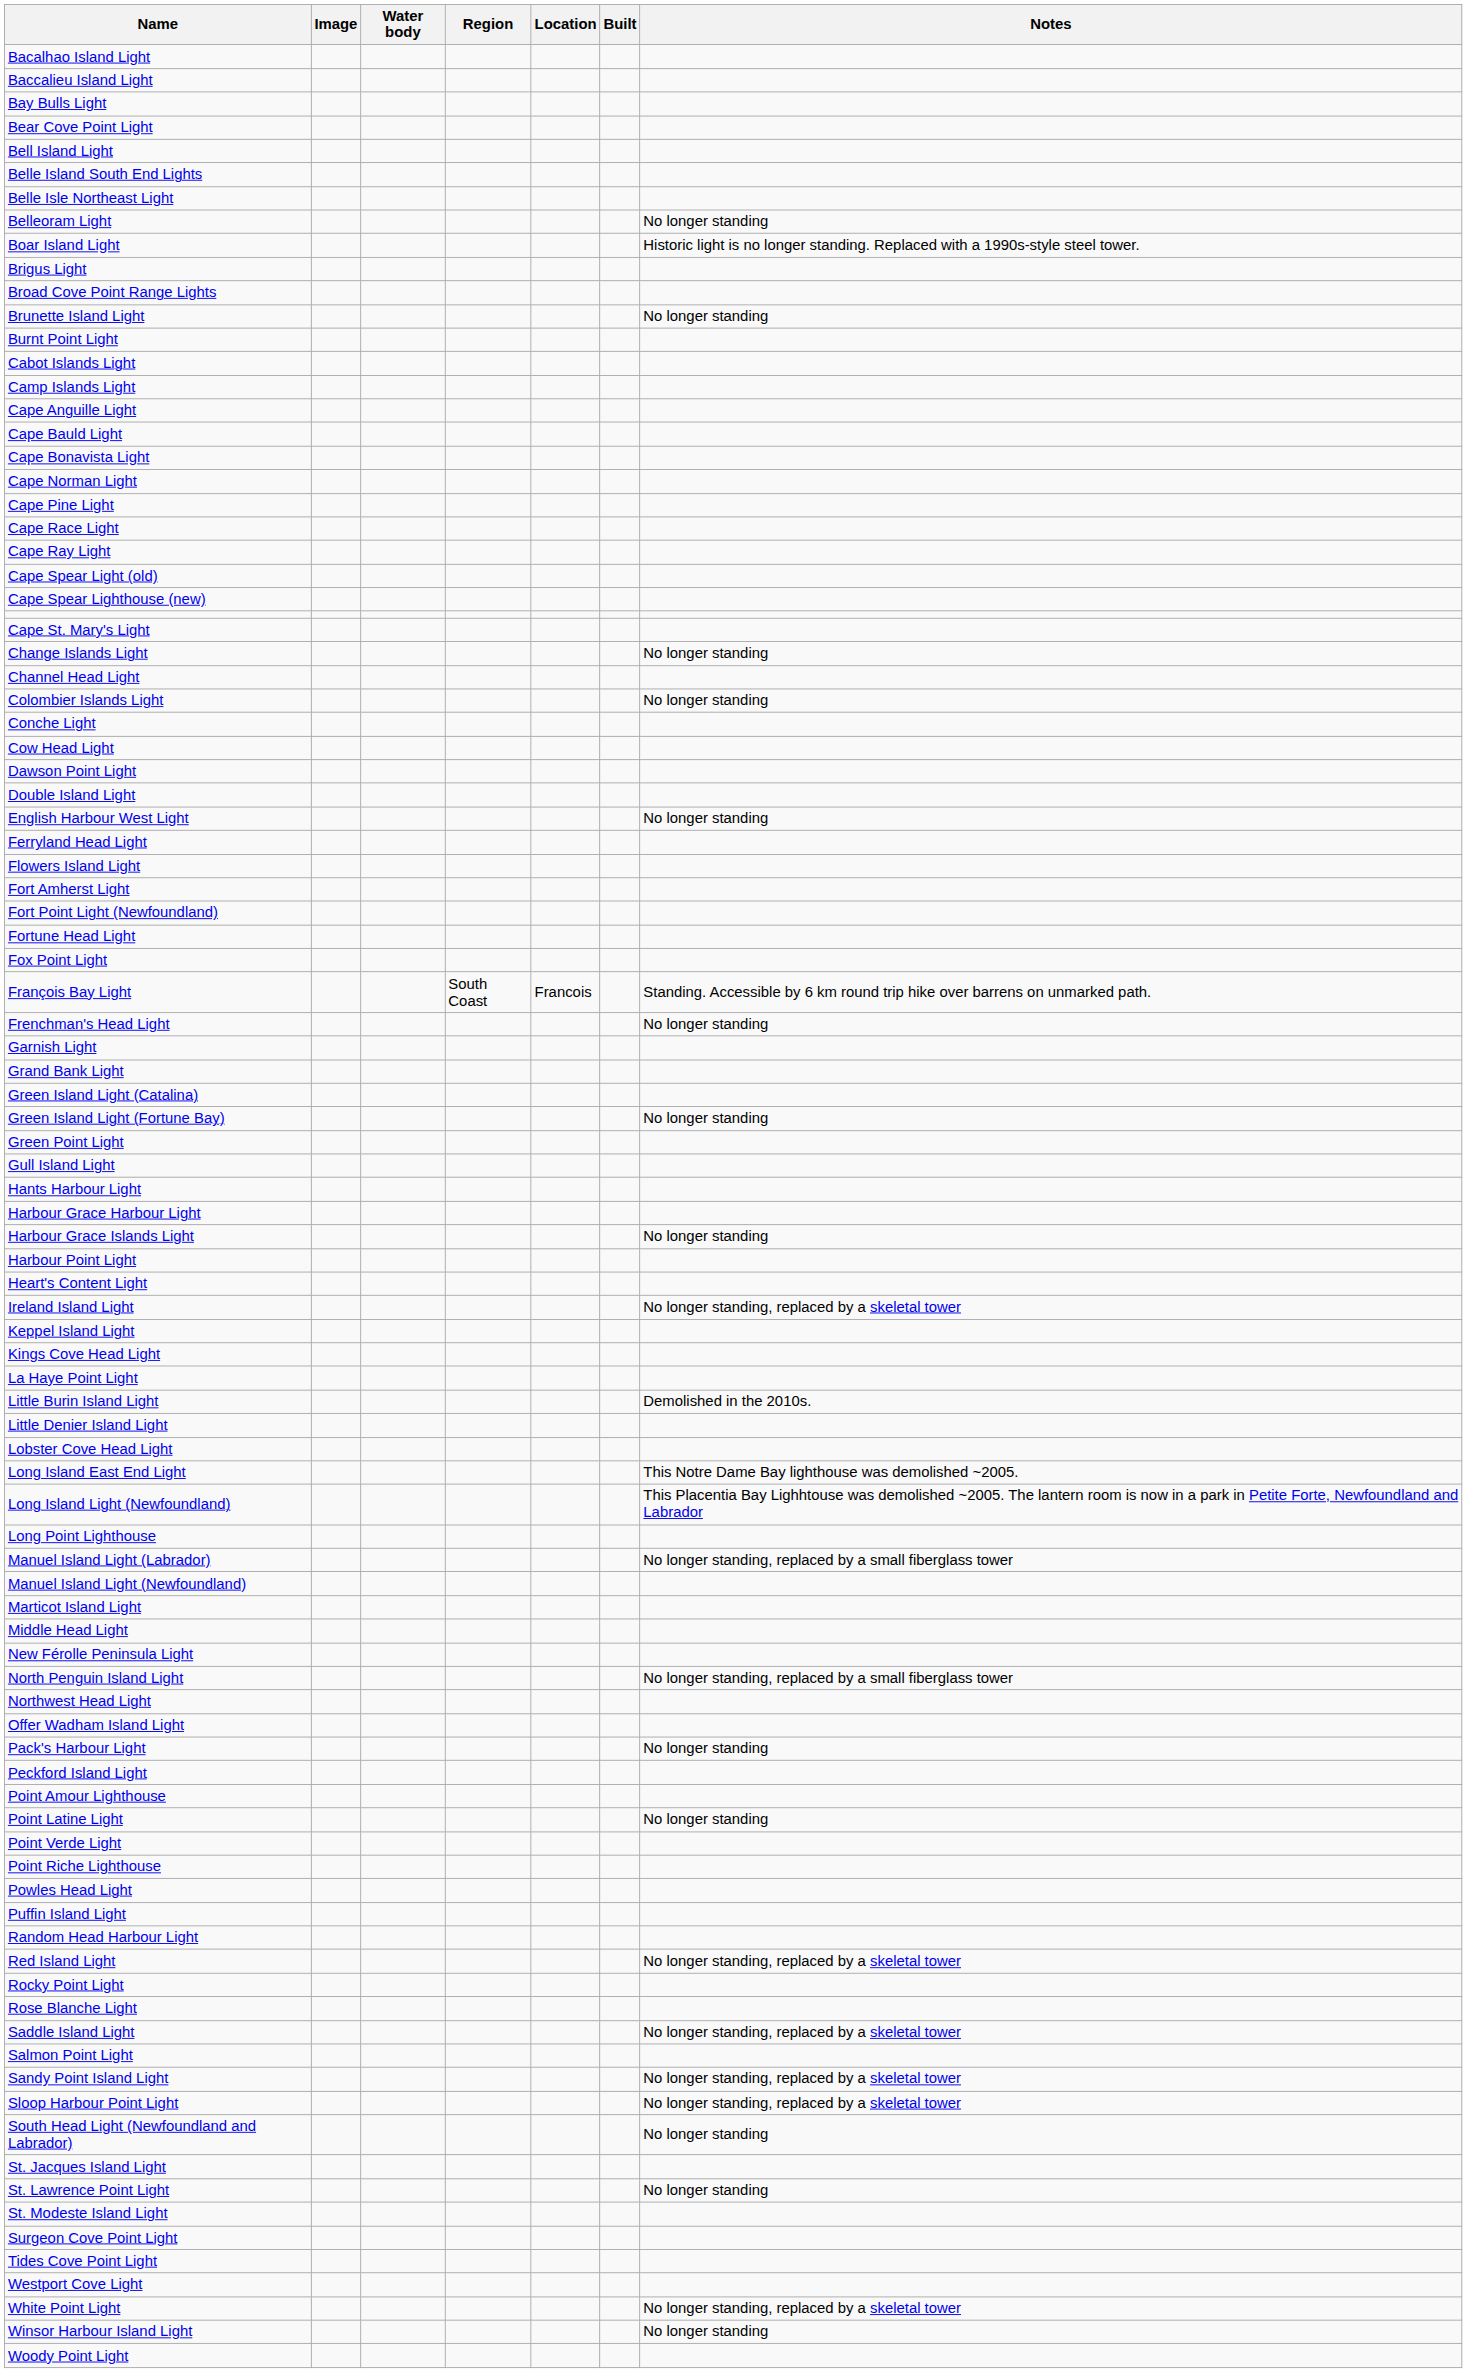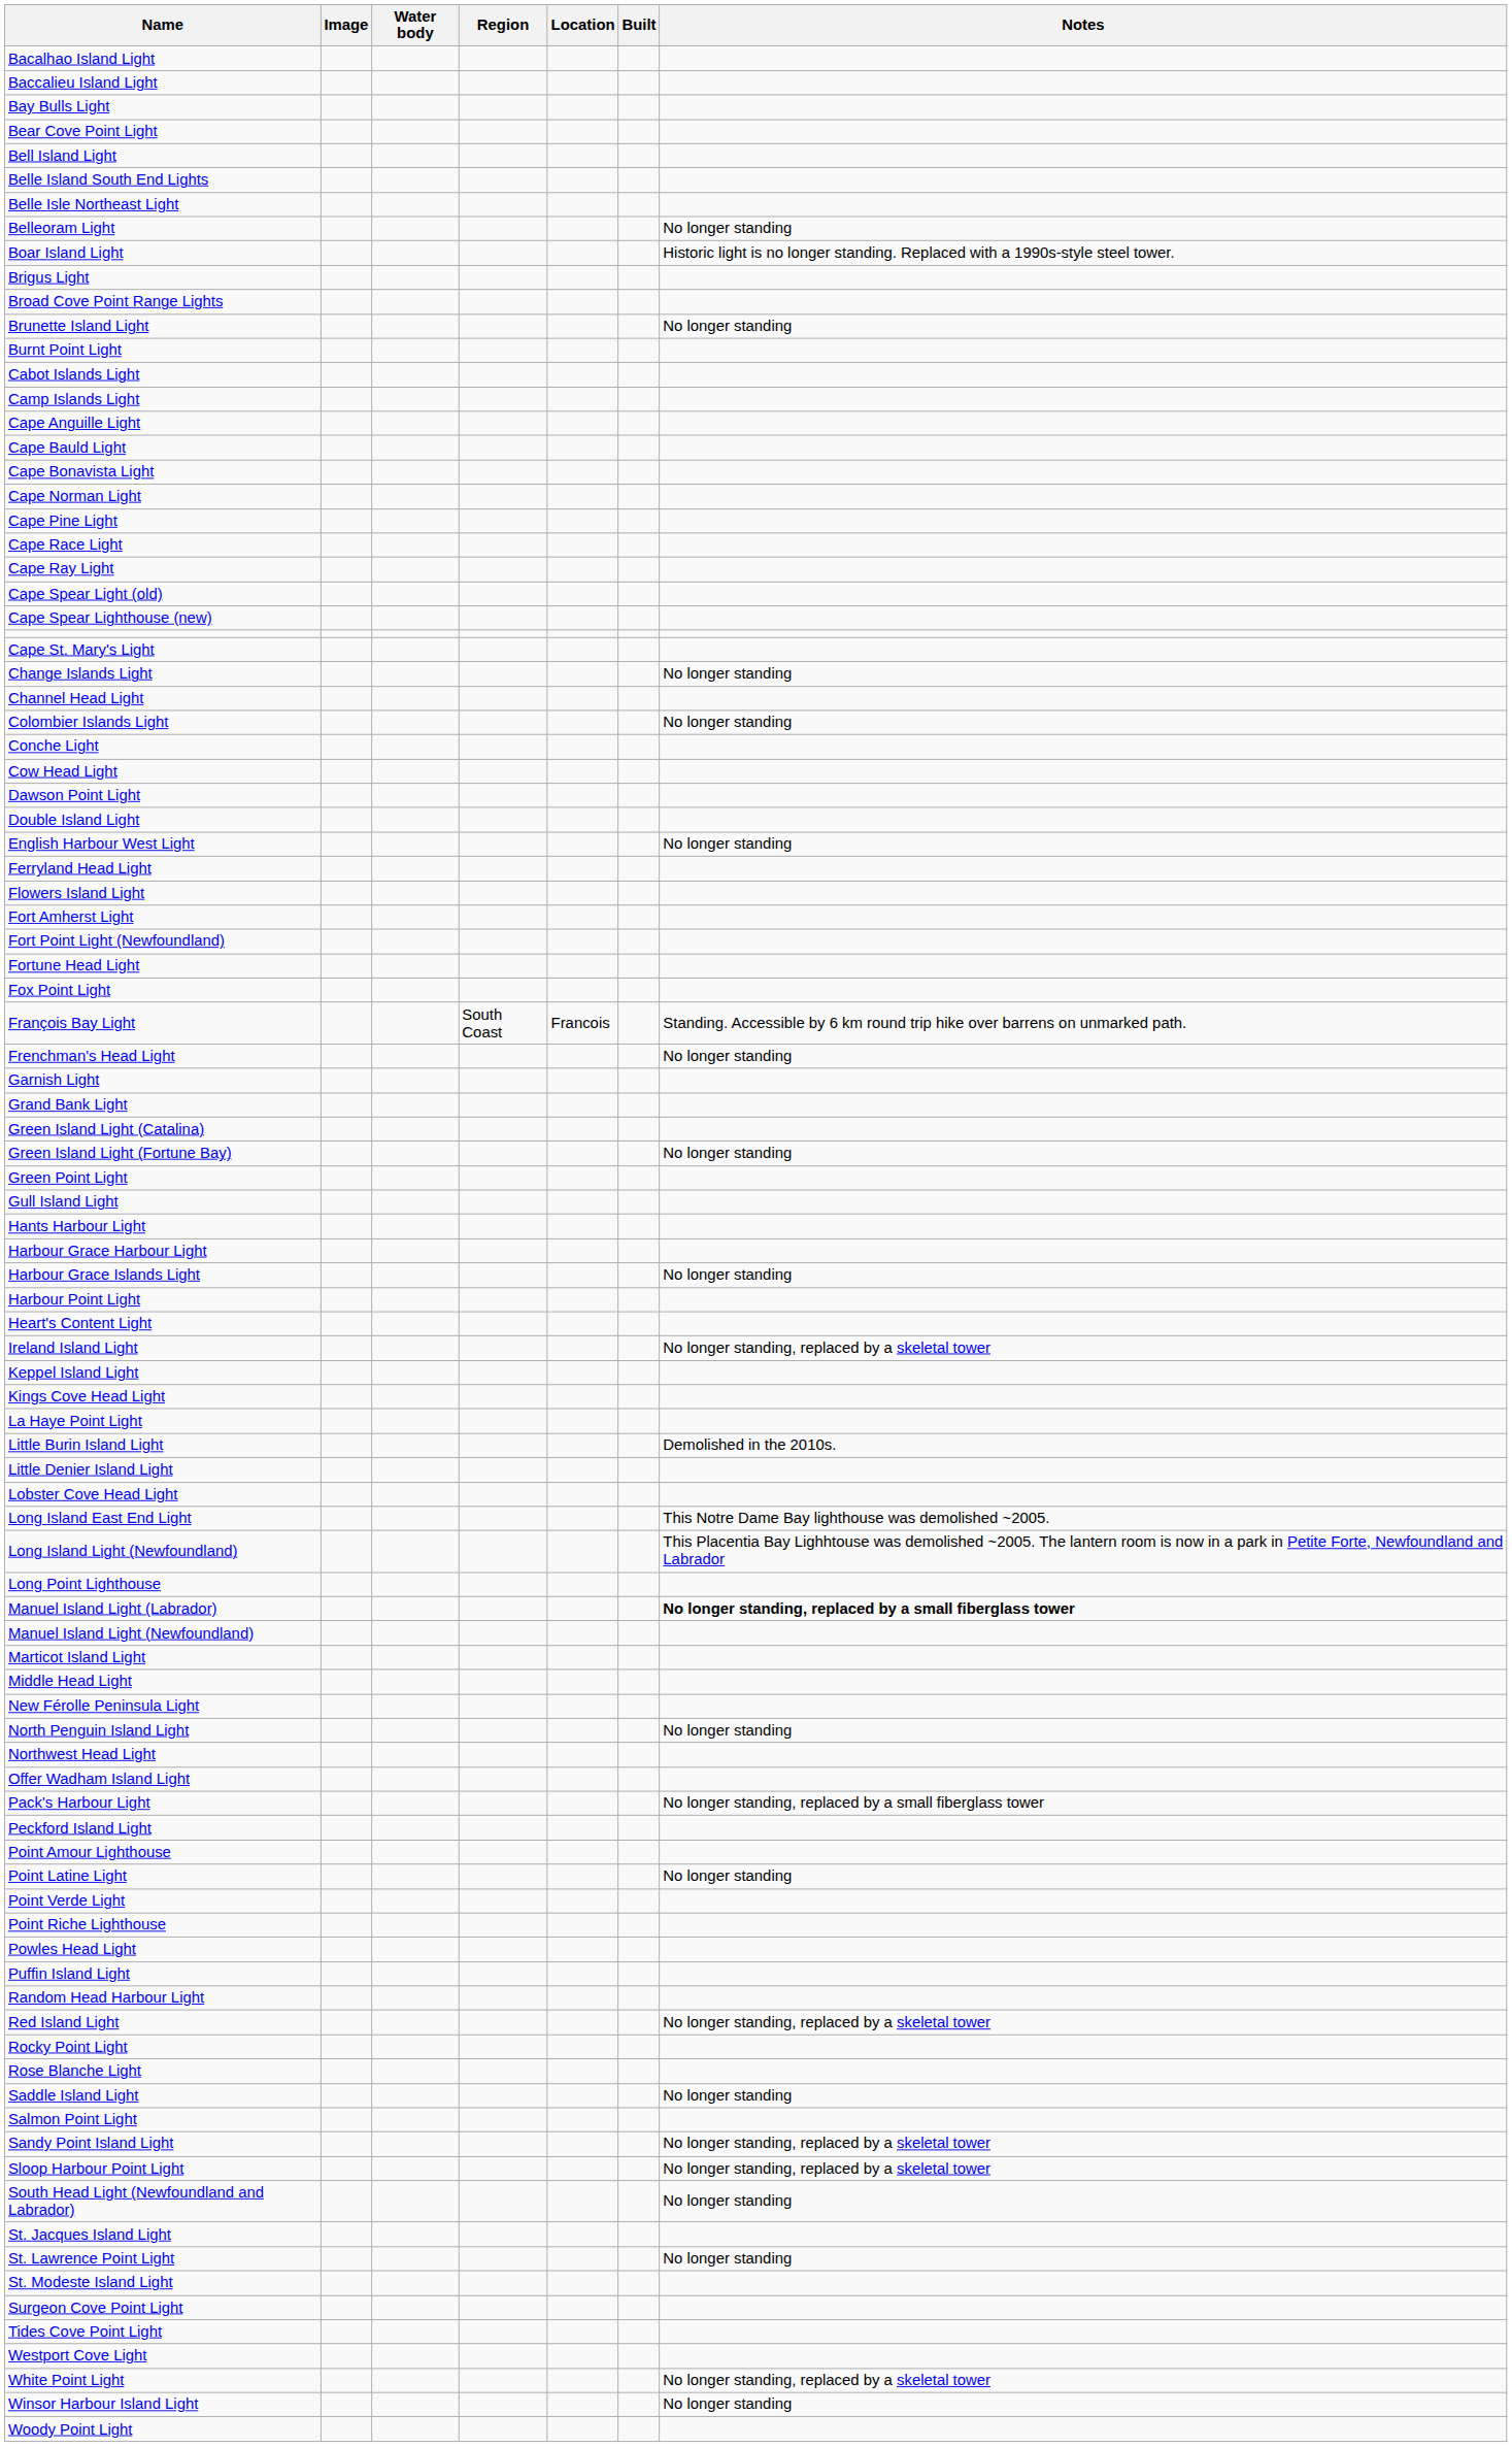Manuel Island Light (Labrador) | Notes: normal -> bold
North Penguin Island Light | Notes: No longer standing, replaced by a small fiberglass tower -> No longer standing
Pack's Harbour Light | Notes: No longer standing -> No longer standing, replaced by a small fiberglass tower
Saddle Island Light | Notes: No longer standing, replaced by a skeletal tower -> No longer standing
